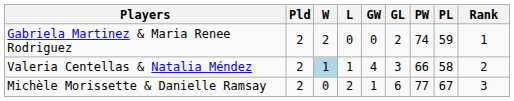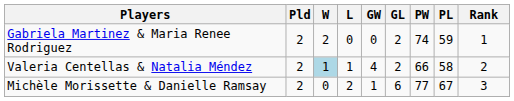Valeria Centellas & Natalia Méndez | GL: 3 -> 2
